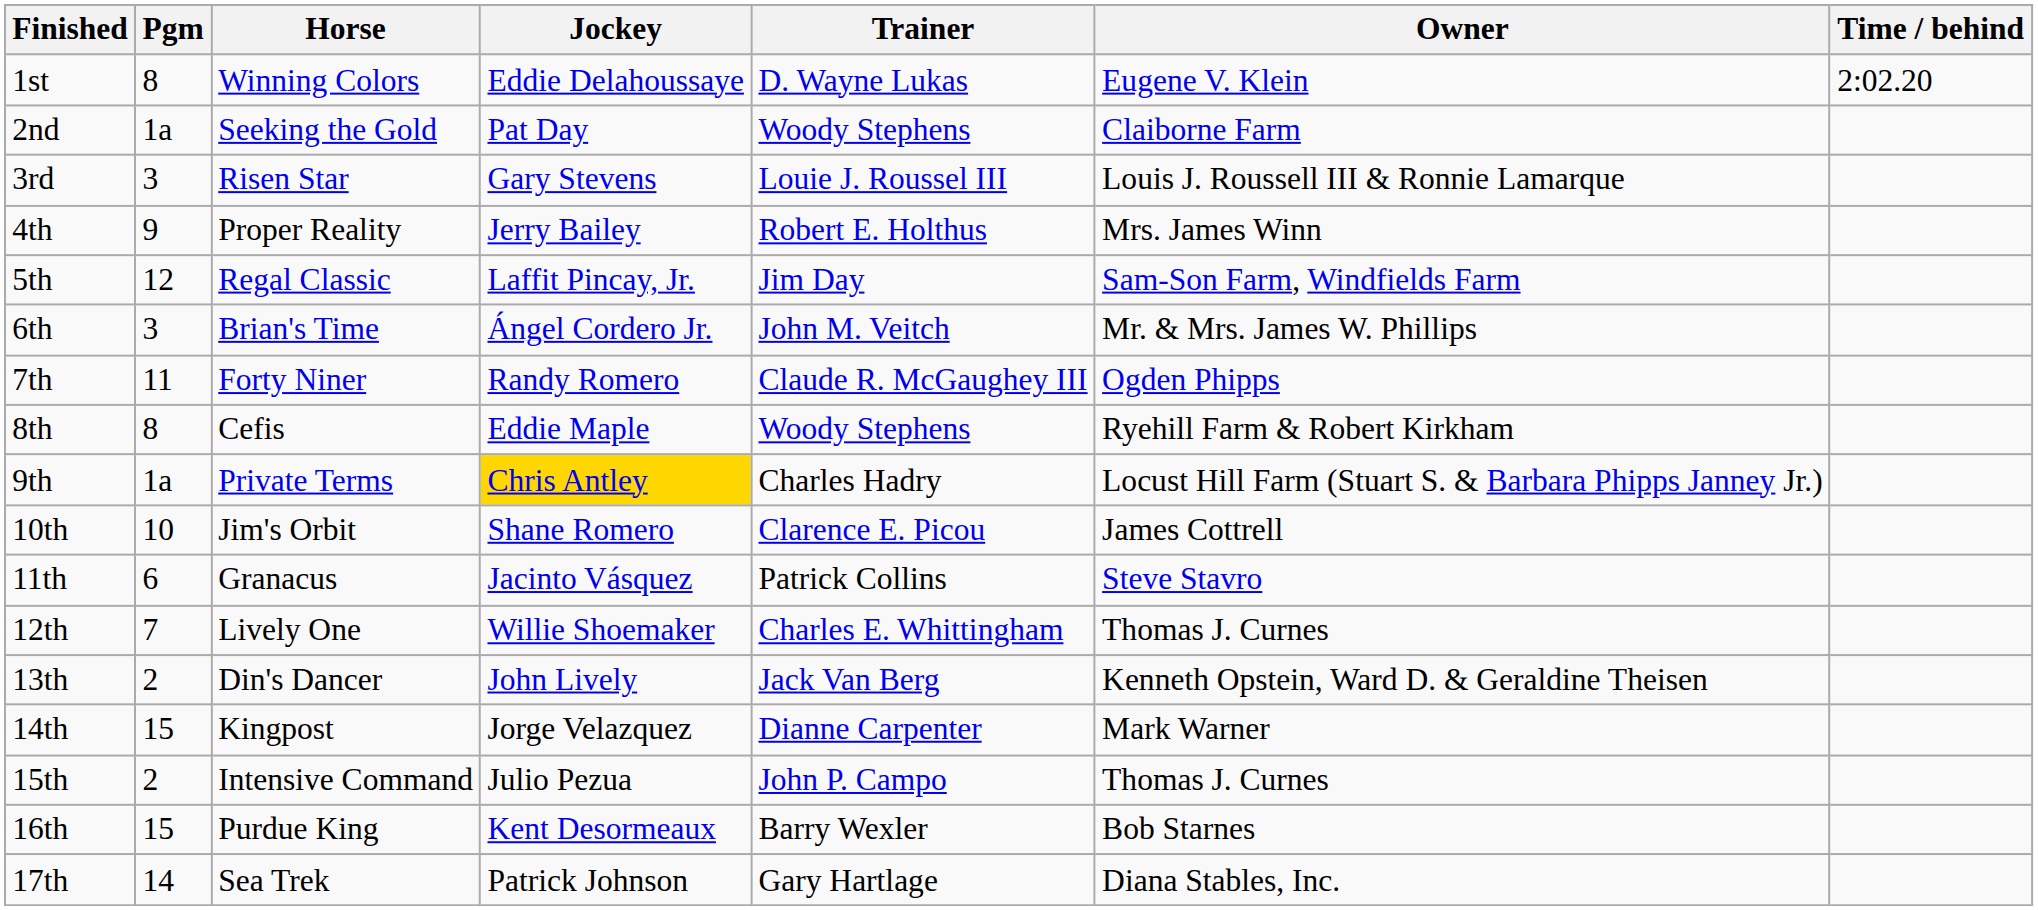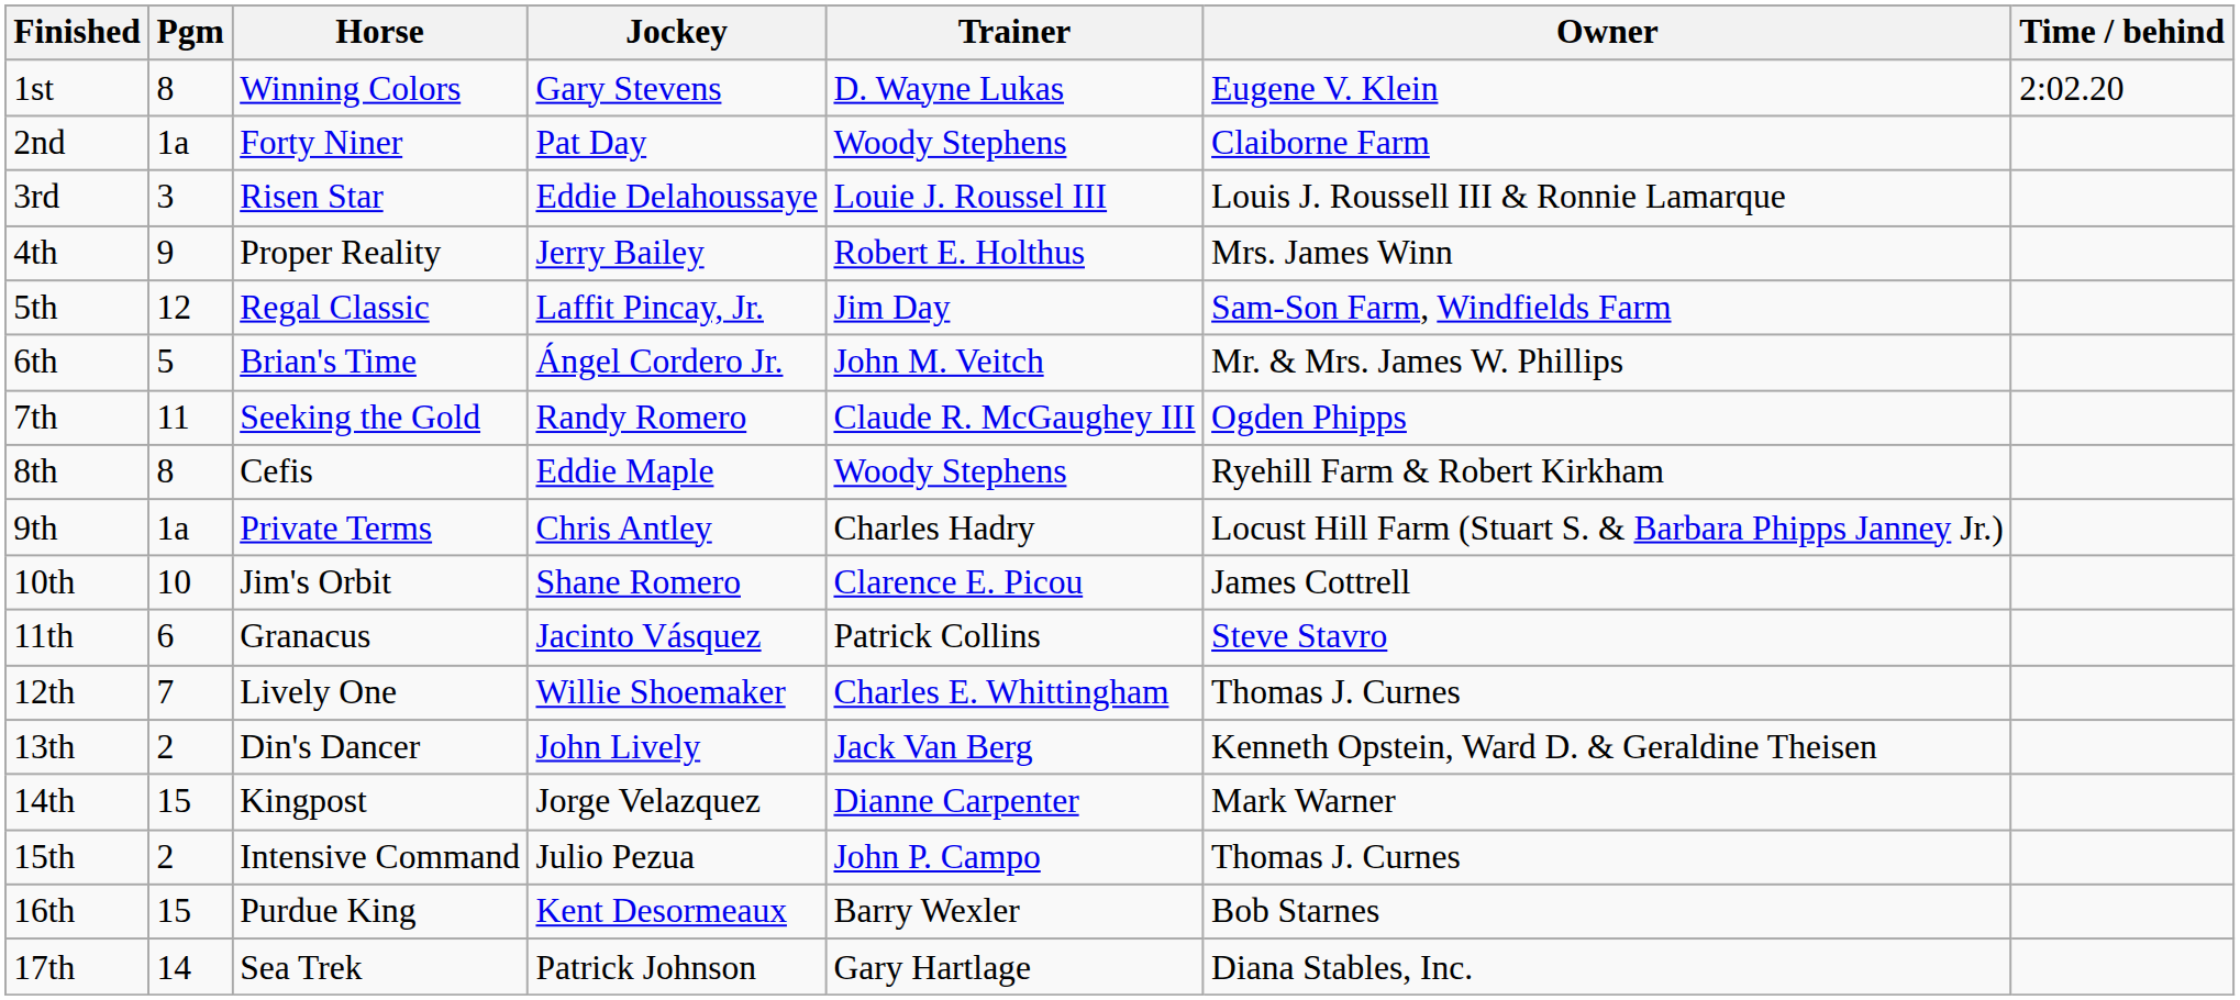1st | Jockey: Eddie Delahoussaye -> Gary Stevens
2nd | Horse: Seeking the Gold -> Forty Niner
3rd | Jockey: Gary Stevens -> Eddie Delahoussaye
6th | Pgm: 3 -> 5
7th | Horse: Forty Niner -> Seeking the Gold
9th | Jockey: gold background -> no background
